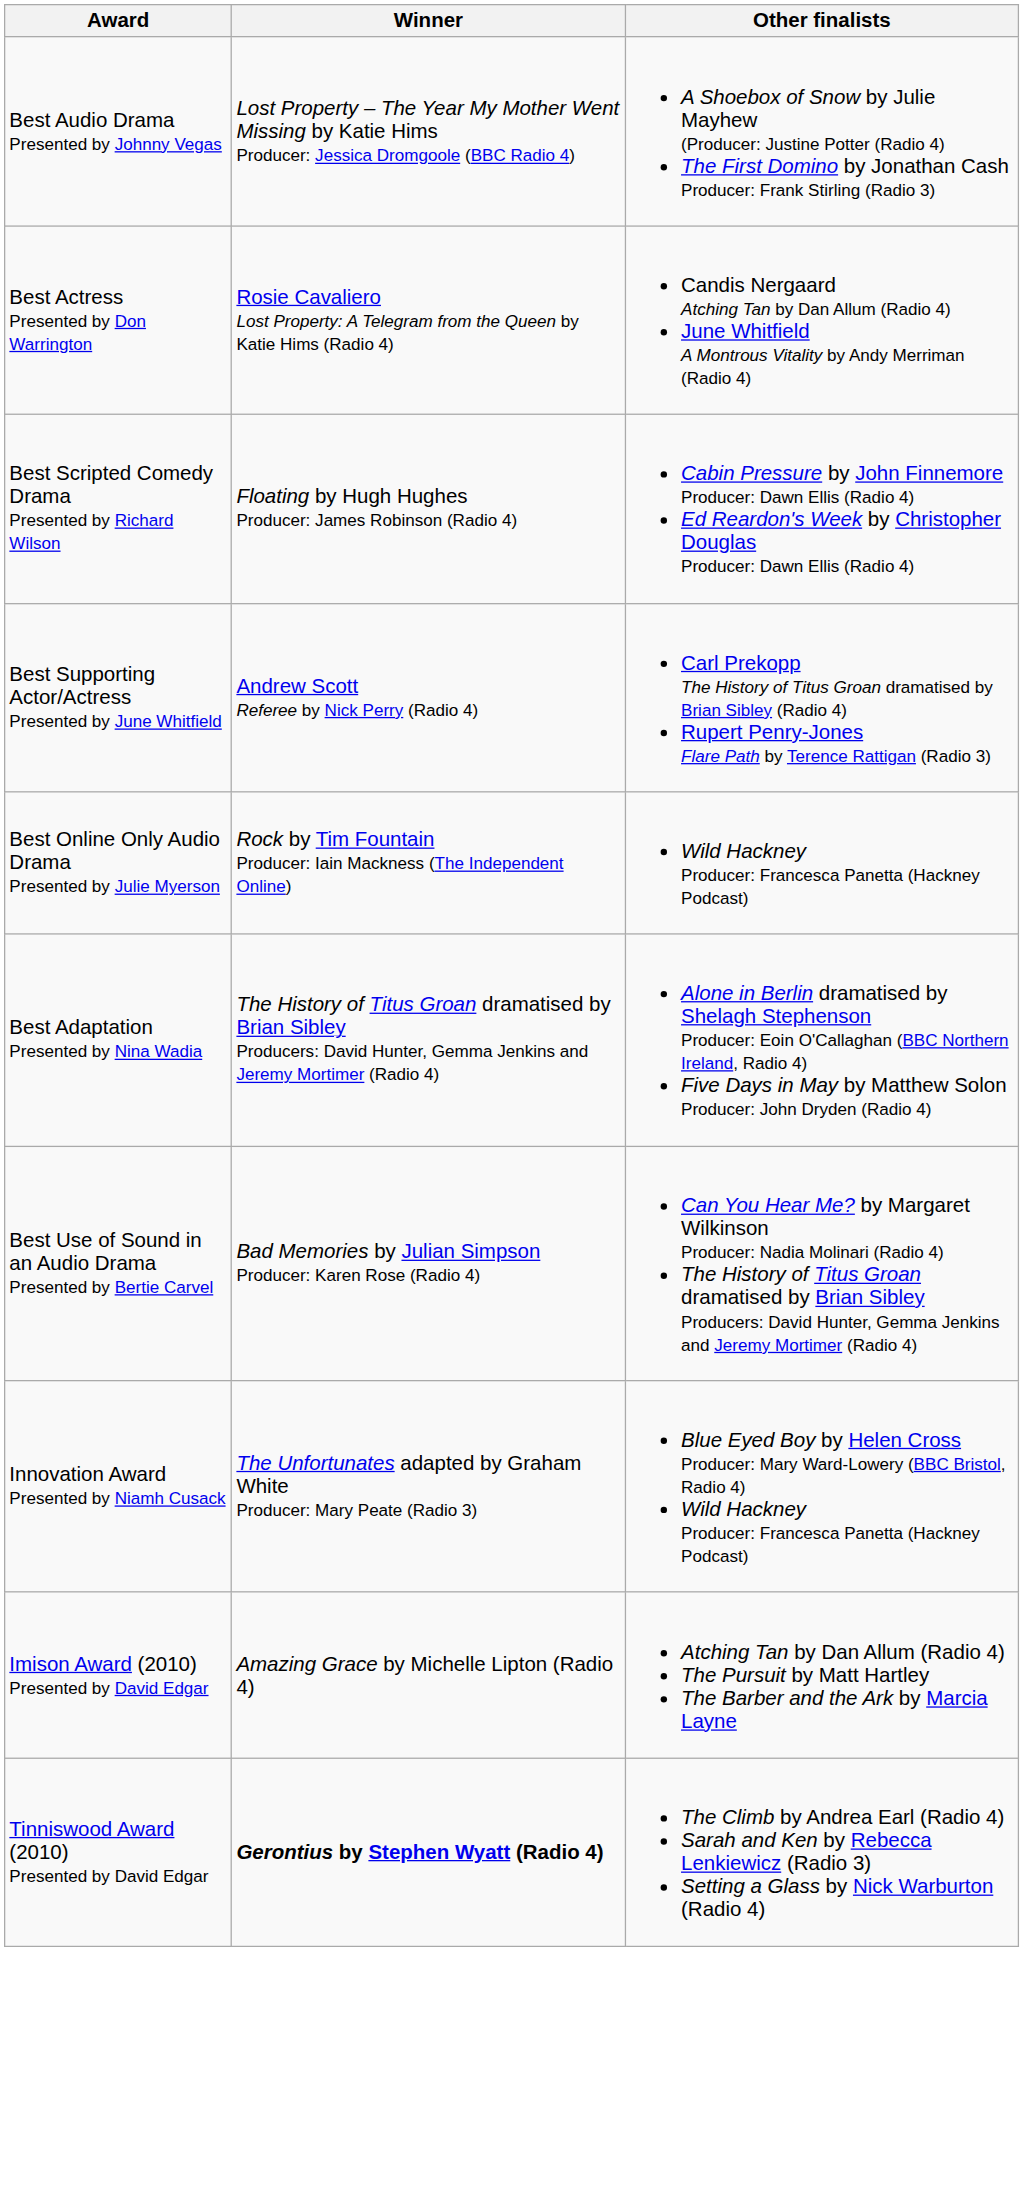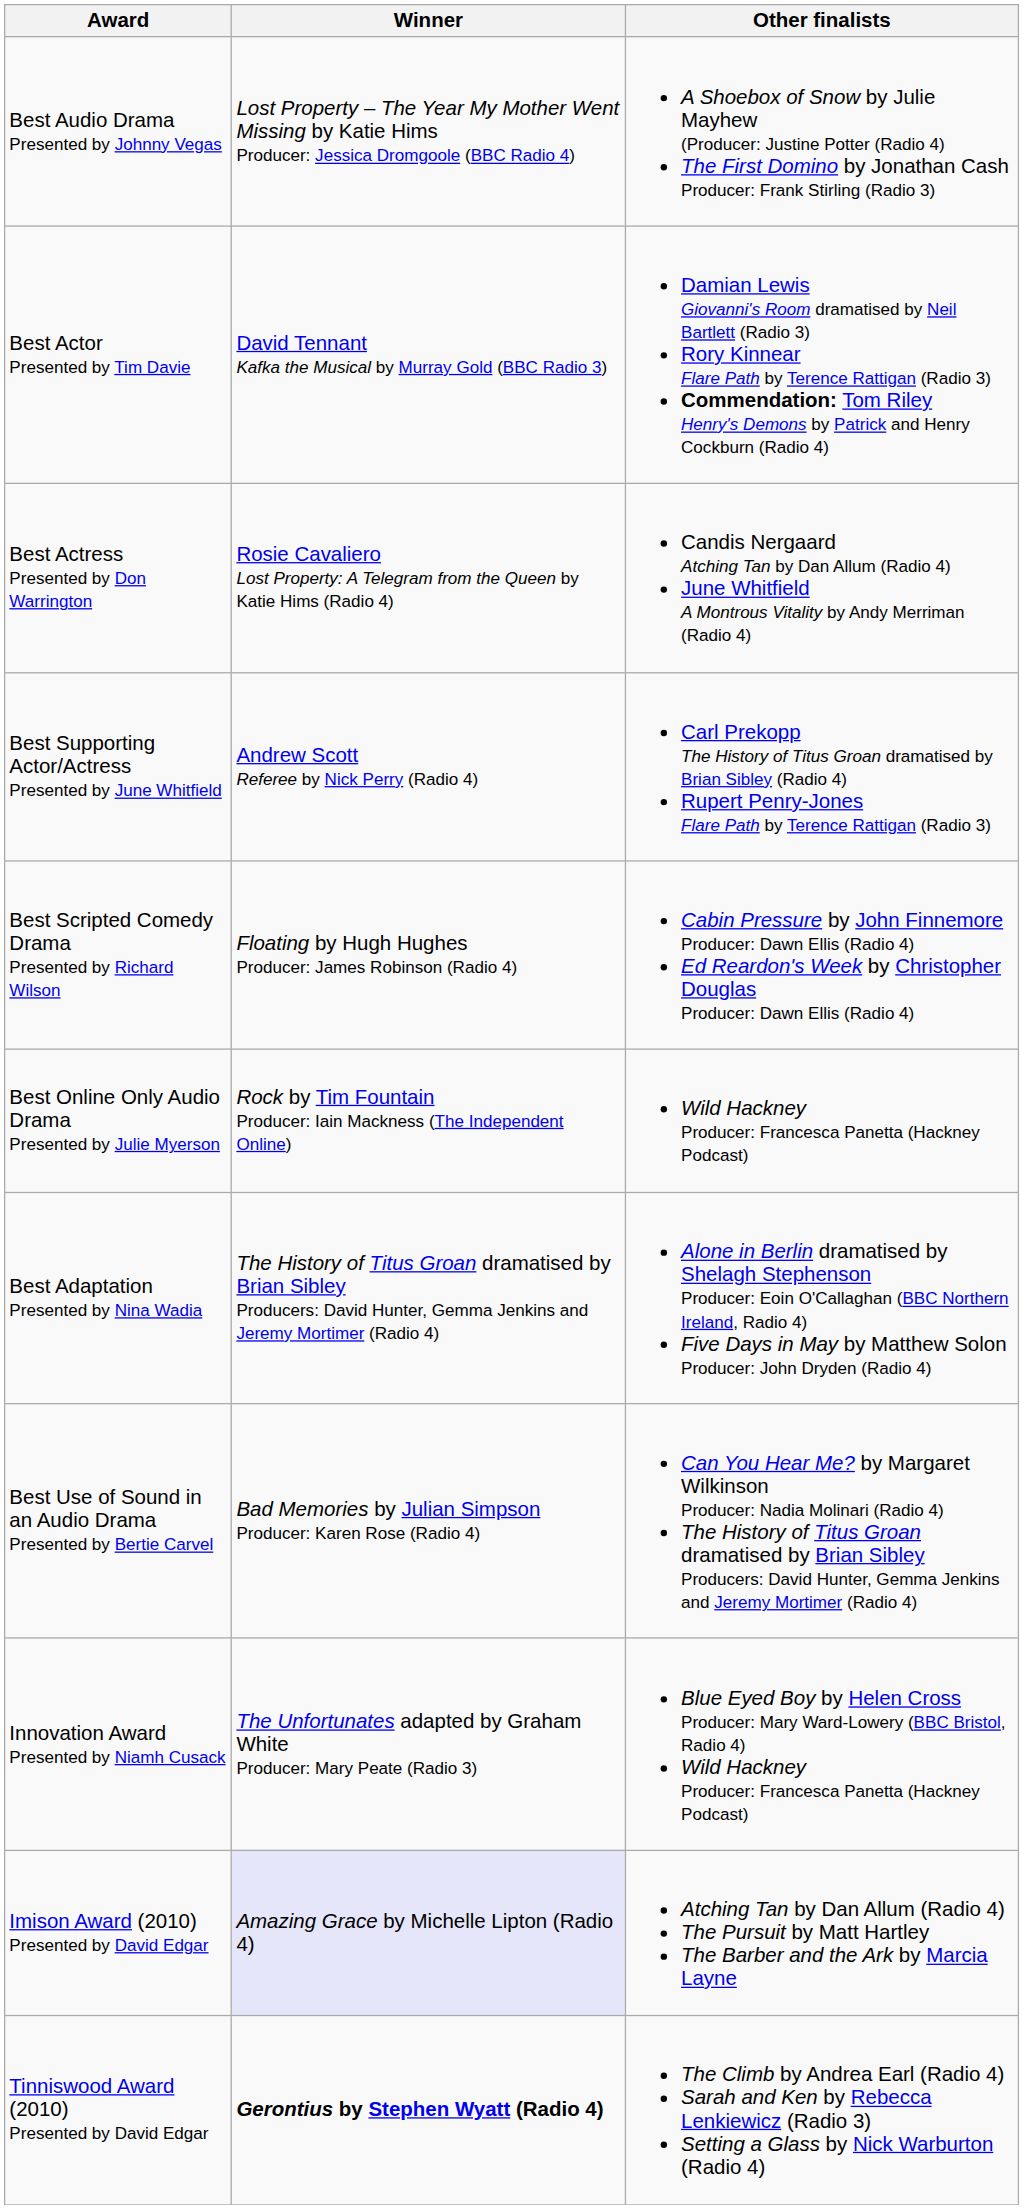+ row: Best Actor Presented by Tim Davie | David Tennant Kafka the Musical by Murray Gold (BBC Radio 3) | Damian Lewis Giovanni's Room dramatised by Neil Bartlett (Radio 3) Rory Kinnear Flare Path by Terence Rattigan (Radio 3) Commendation: Tom Riley Henry's Demons by Patrick and Henry Cockburn (Radio 4)
rows swapped: Best Supporting Actor/Actress Presented by June Whitfield <-> Best Scripted Comedy Drama Presented by Richard Wilson
Imison Award (2010) Presented by David Edgar | Winner: no background -> lavender background
